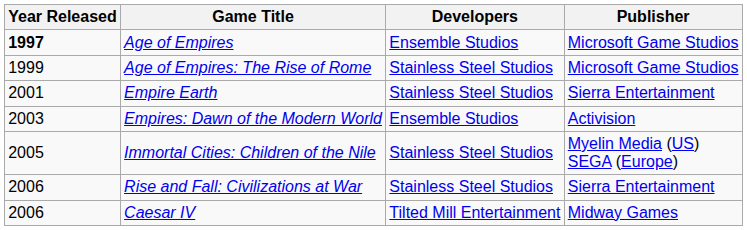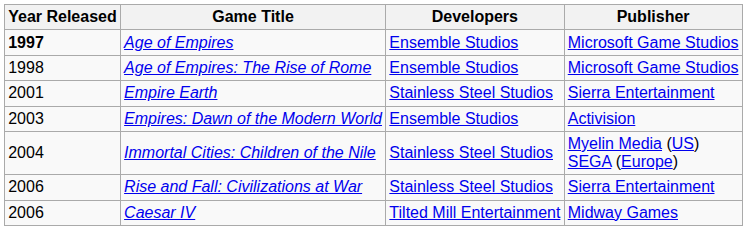Age of Empires: The Rise of Rome | Year Released: 1999 -> 1998
Age of Empires: The Rise of Rome | Developers: Stainless Steel Studios -> Ensemble Studios
Immortal Cities: Children of the Nile | Year Released: 2005 -> 2004
